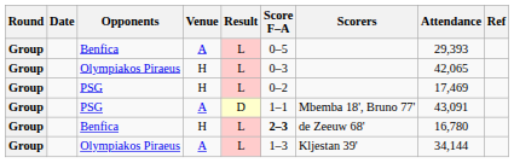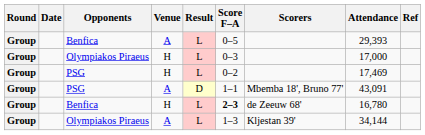Olympiakos Piraeus / H | Attendance: 42,065 -> 17,000
